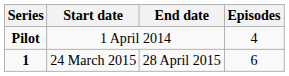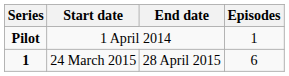Pilot | Episodes: 4 -> 1
